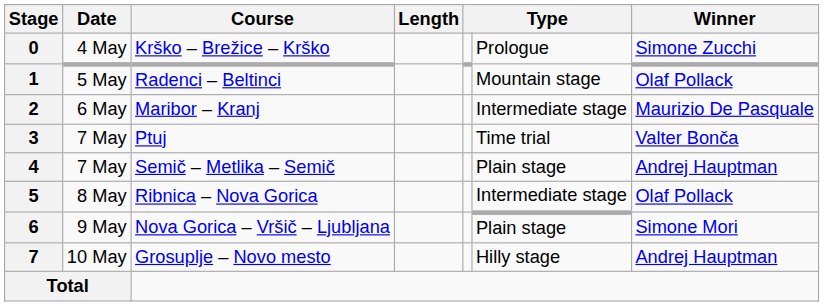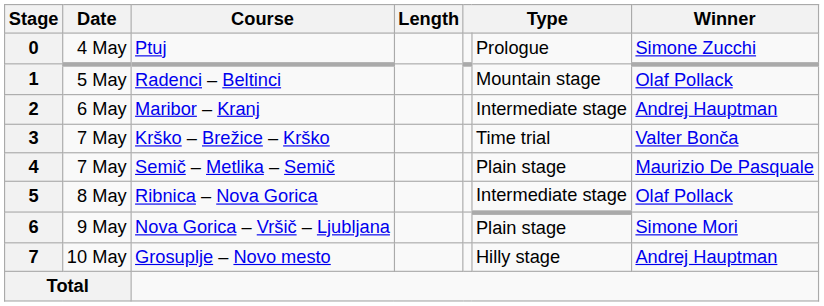0 | Course: Krško – Brežice – Krško -> Ptuj
2 | Winner: Maurizio De Pasquale -> Andrej Hauptman
3 | Course: Ptuj -> Krško – Brežice – Krško
4 | Winner: Andrej Hauptman -> Maurizio De Pasquale
